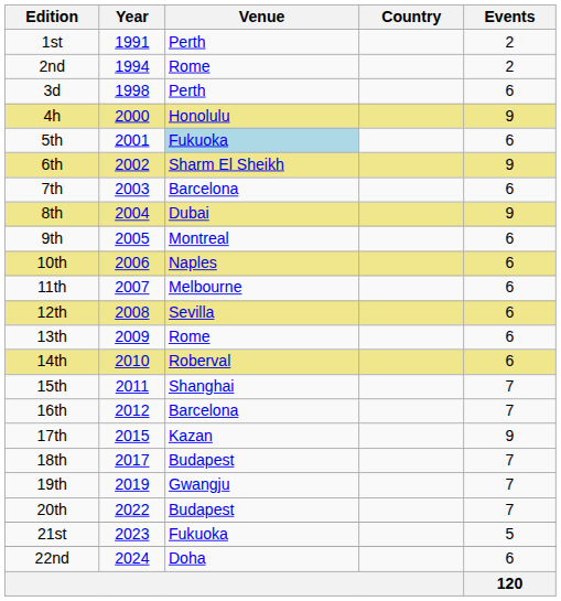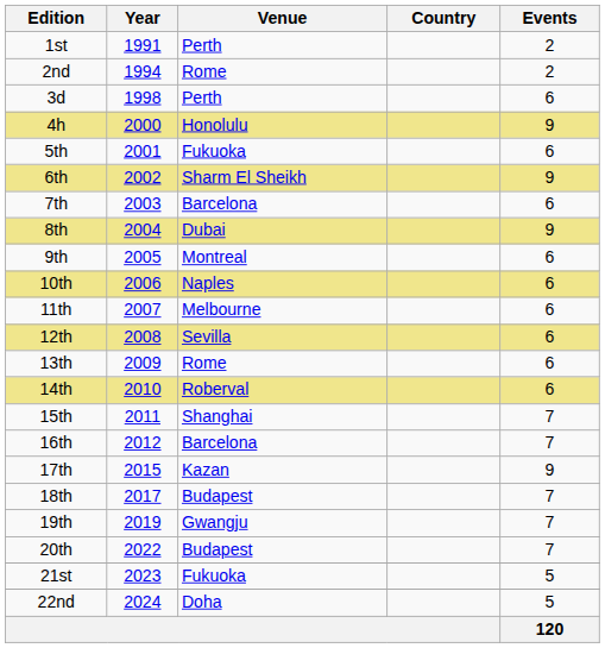5th | Venue: lightblue background -> no background
22nd | Events: 6 -> 5
